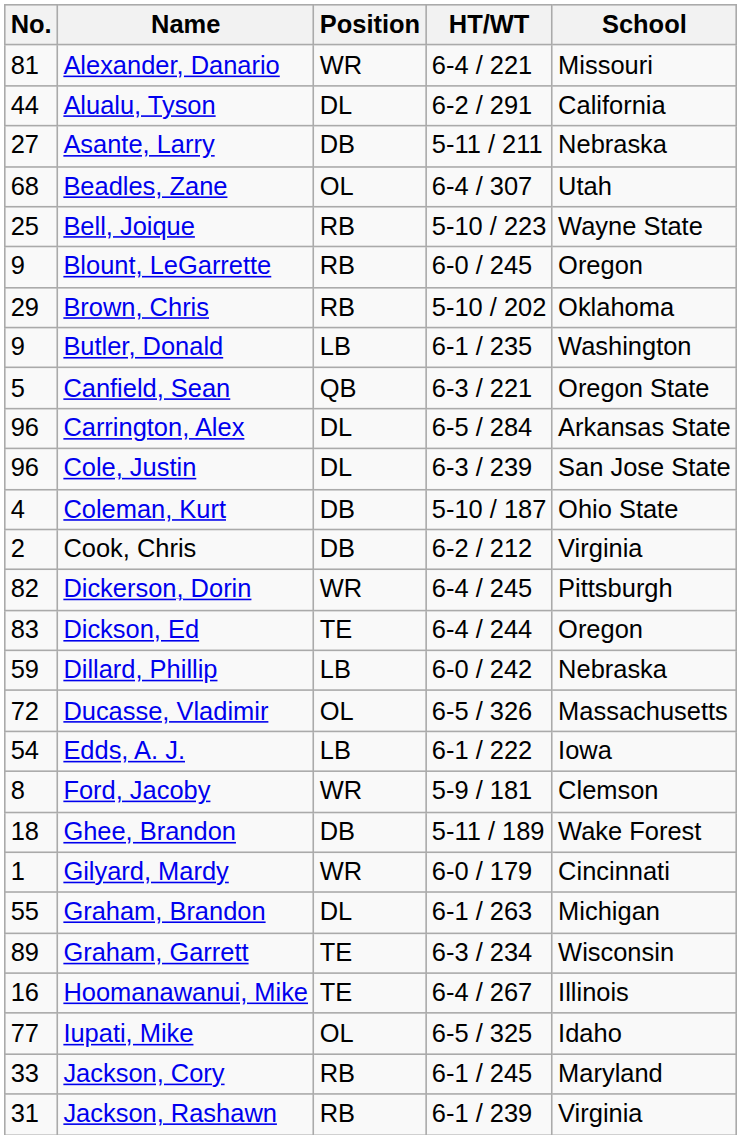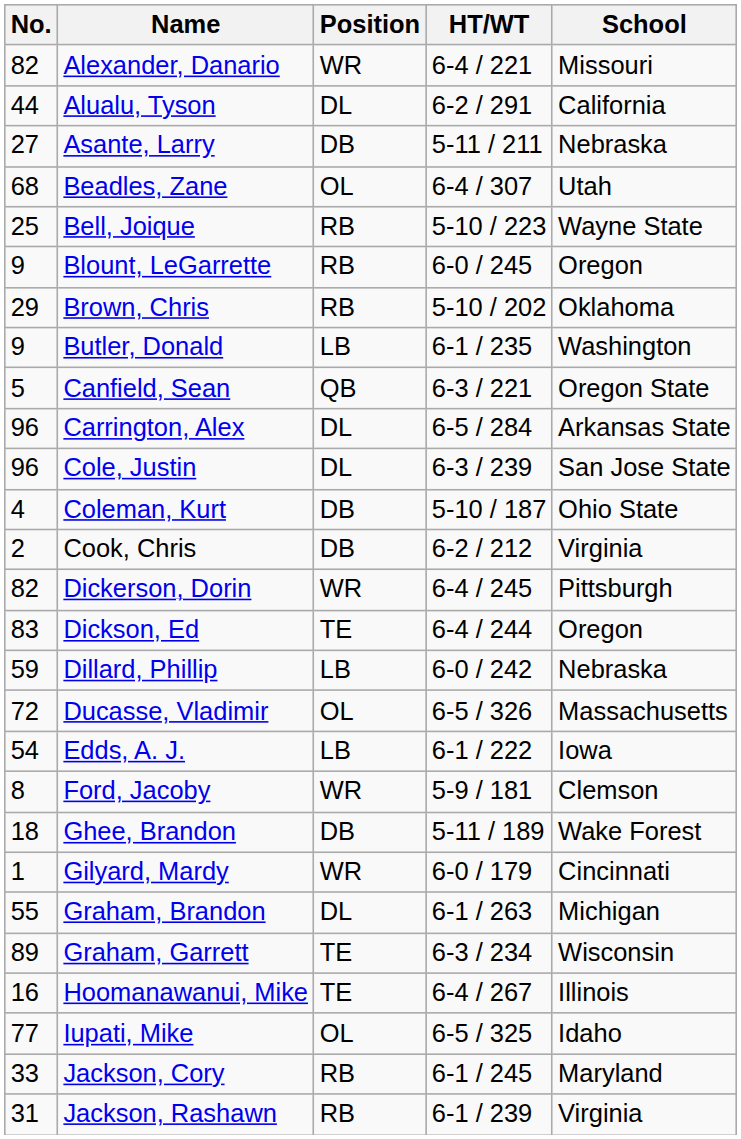Alexander, Danario | No.: 81 -> 82
